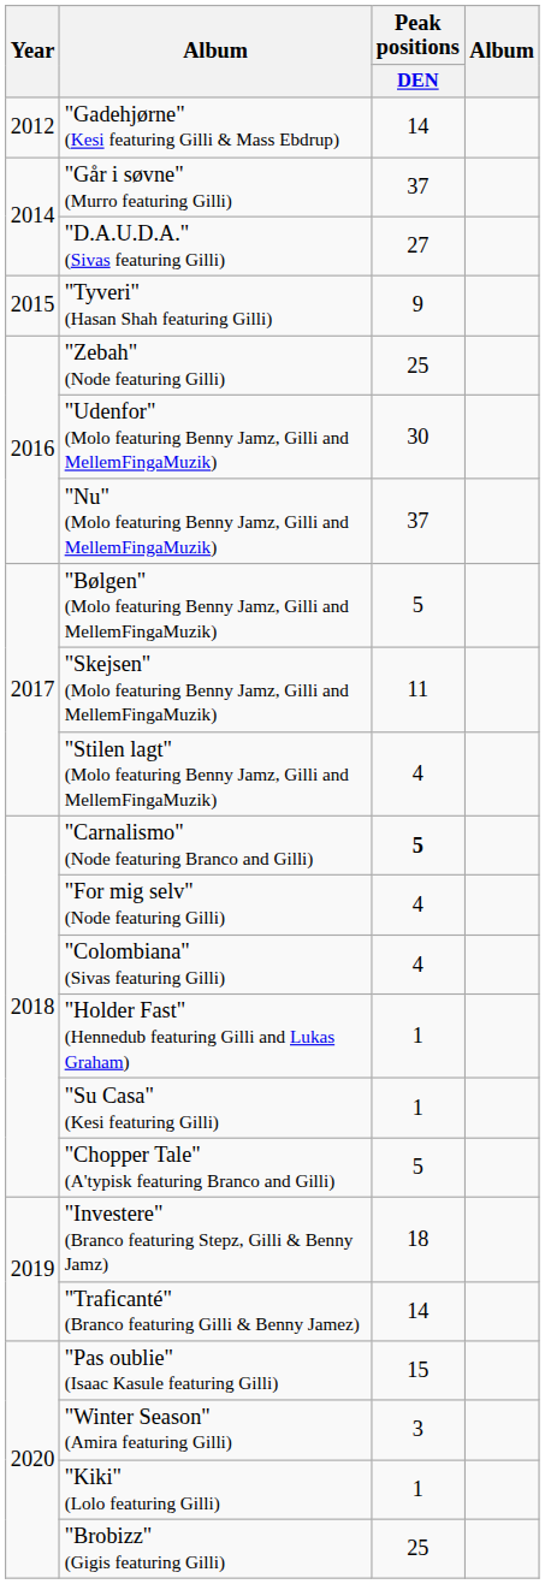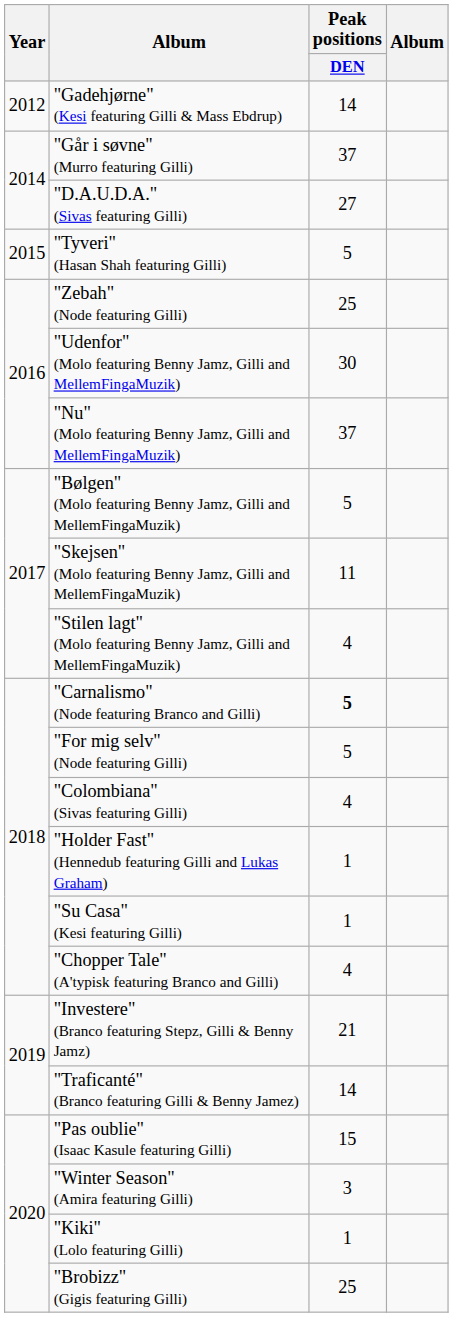"Tyveri" (Hasan Shah featuring Gilli) | Peak positions / DEN: 9 -> 5
"For mig selv" (Node featuring Gilli) | Peak positions / DEN: 4 -> 5
"Chopper Tale" (A'typisk featuring Branco and Gilli) | Peak positions / DEN: 5 -> 4
"Investere" (Branco featuring Stepz, Gilli & Benny Jamz) | Peak positions / DEN: 18 -> 21
